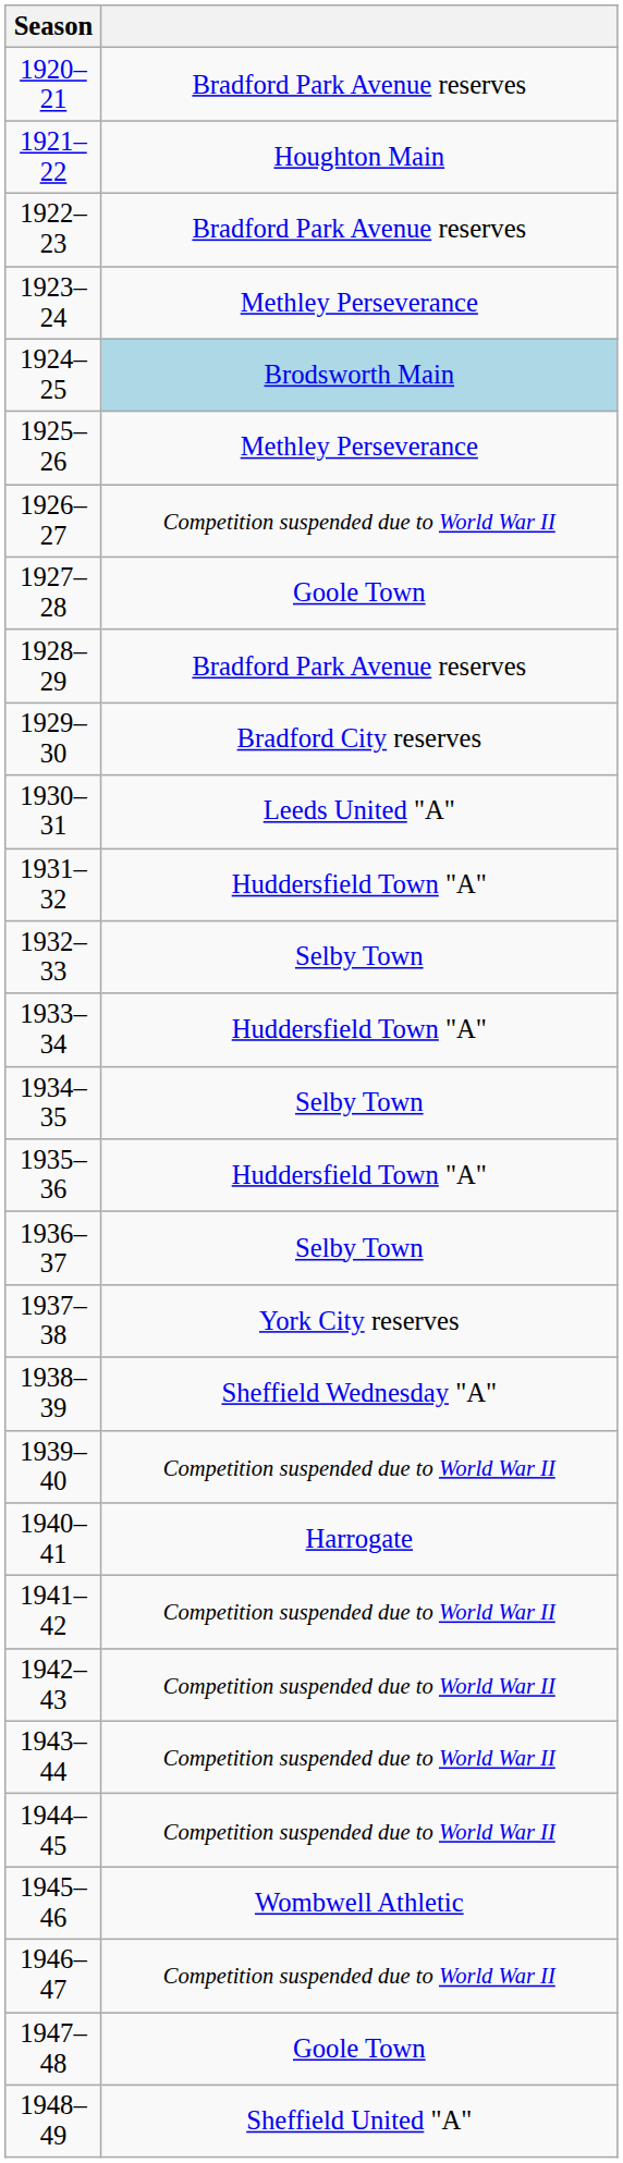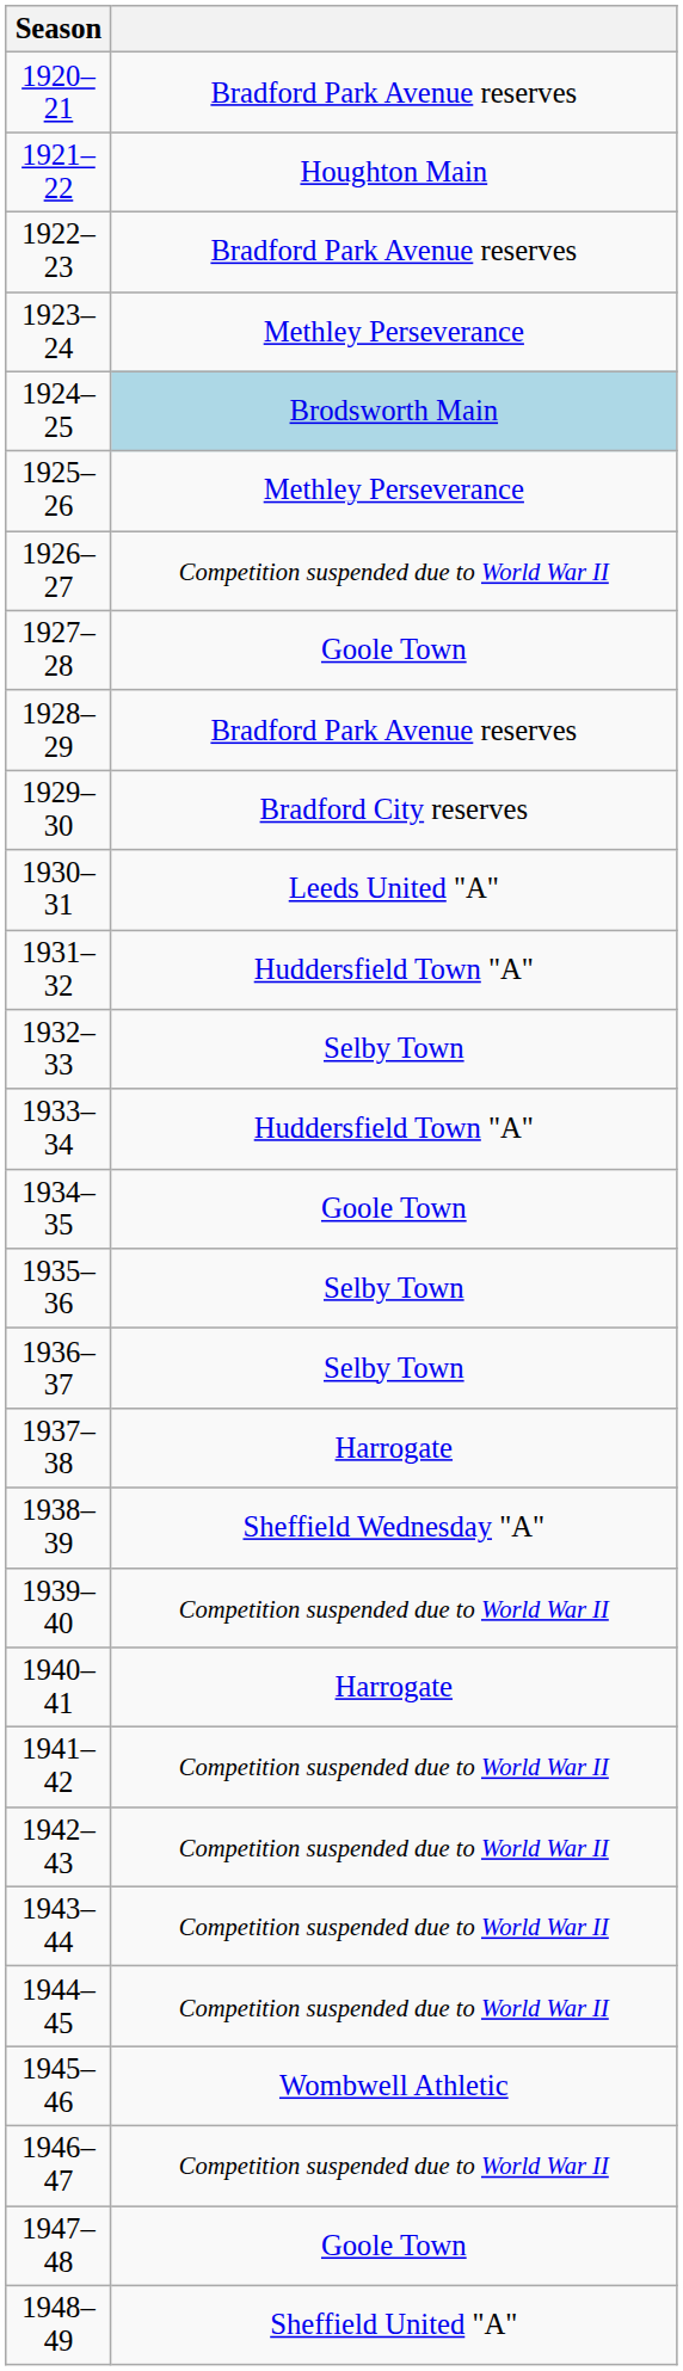1934–35 | column 2: Selby Town -> Goole Town
1935–36 | column 2: Huddersfield Town "A" -> Selby Town
1937–38 | column 2: York City reserves -> Harrogate
